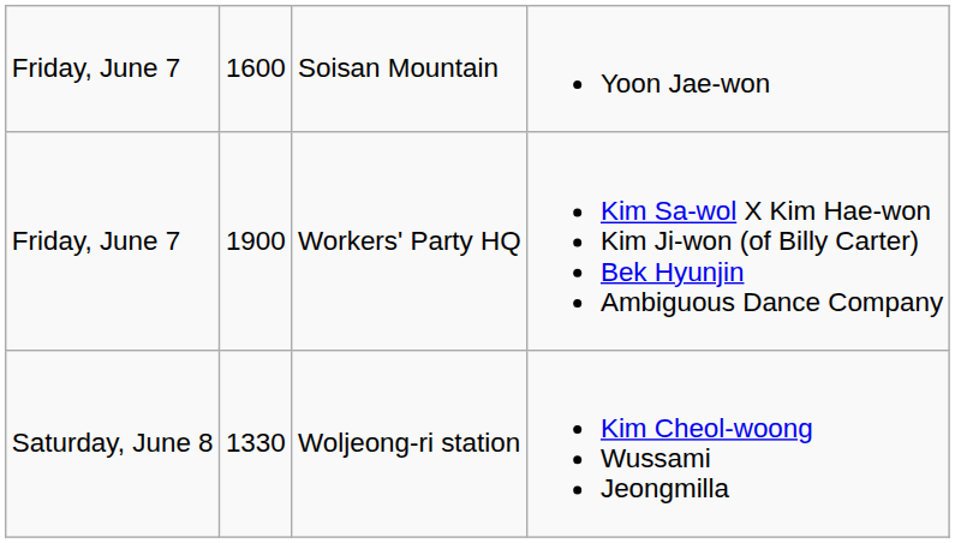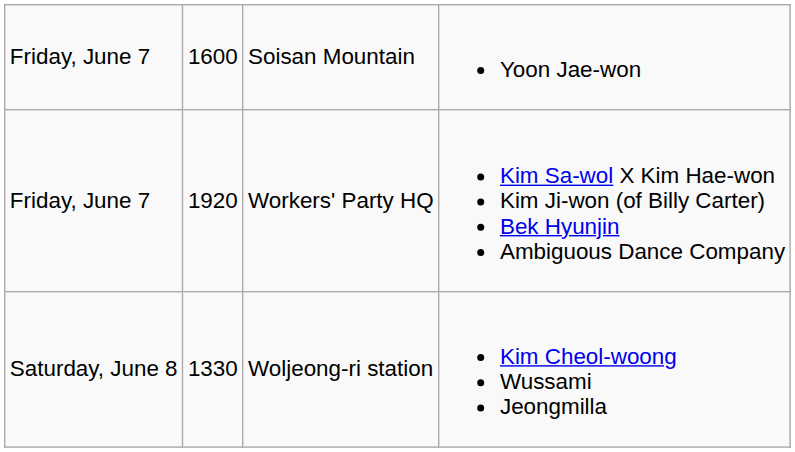Friday, June 7 / Workers' Party HQ | column 2: 1900 -> 1920
